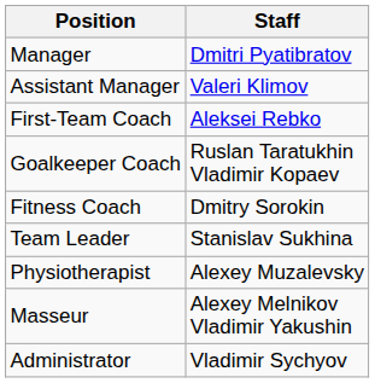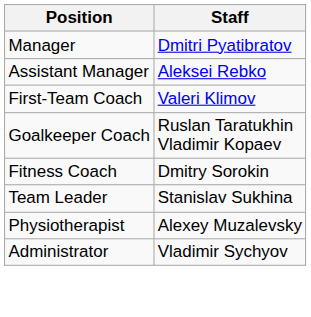Assistant Manager | Staff: Valeri Klimov -> Aleksei Rebko
First-Team Coach | Staff: Aleksei Rebko -> Valeri Klimov
- row: Masseur | Alexey Melnikov Vladimir Yakushin
